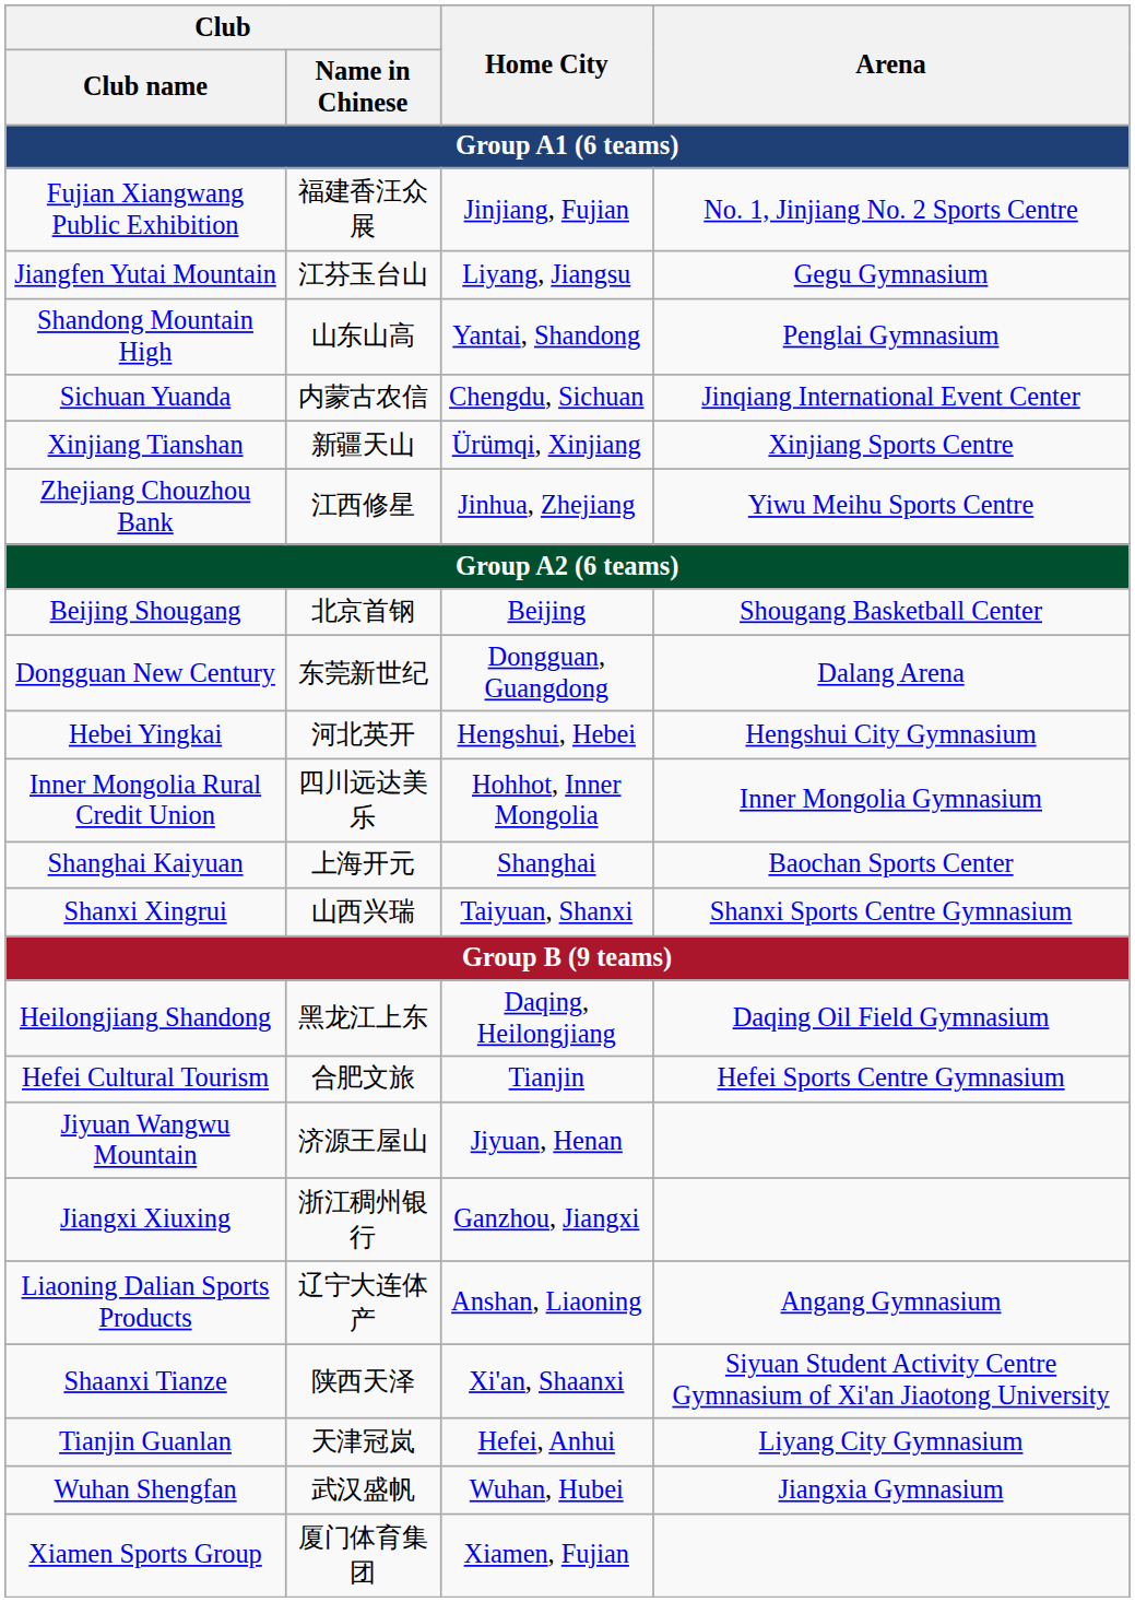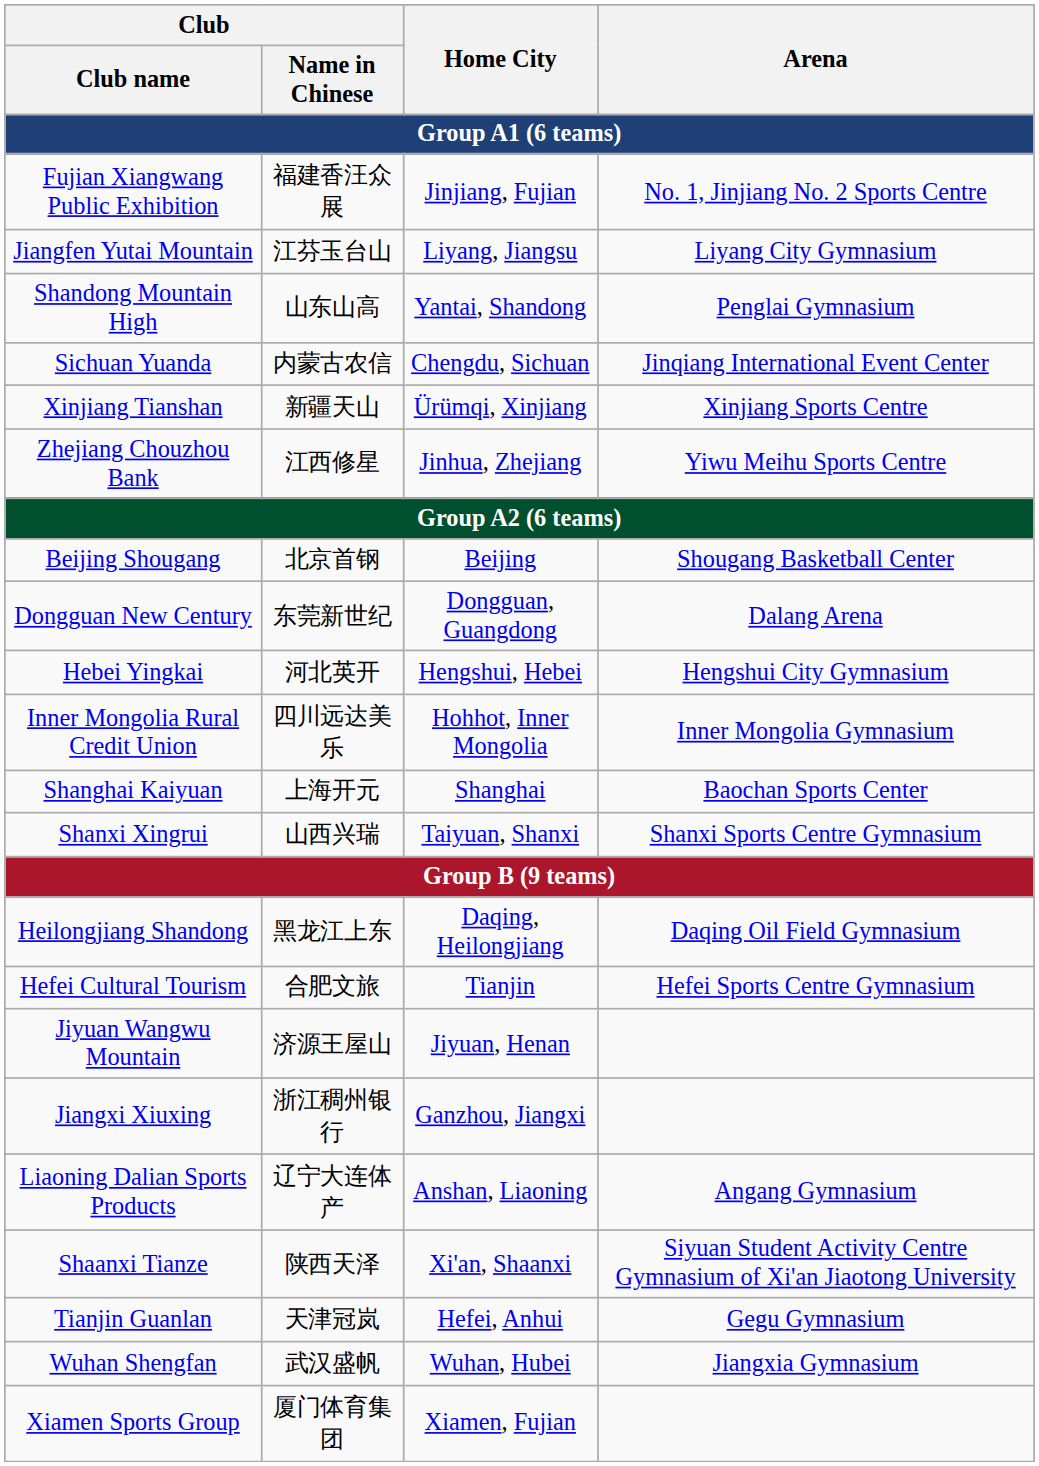Jiangfen Yutai Mountain | Arena: Gegu Gymnasium -> Liyang City Gymnasium
Tianjin Guanlan | Arena: Liyang City Gymnasium -> Gegu Gymnasium
